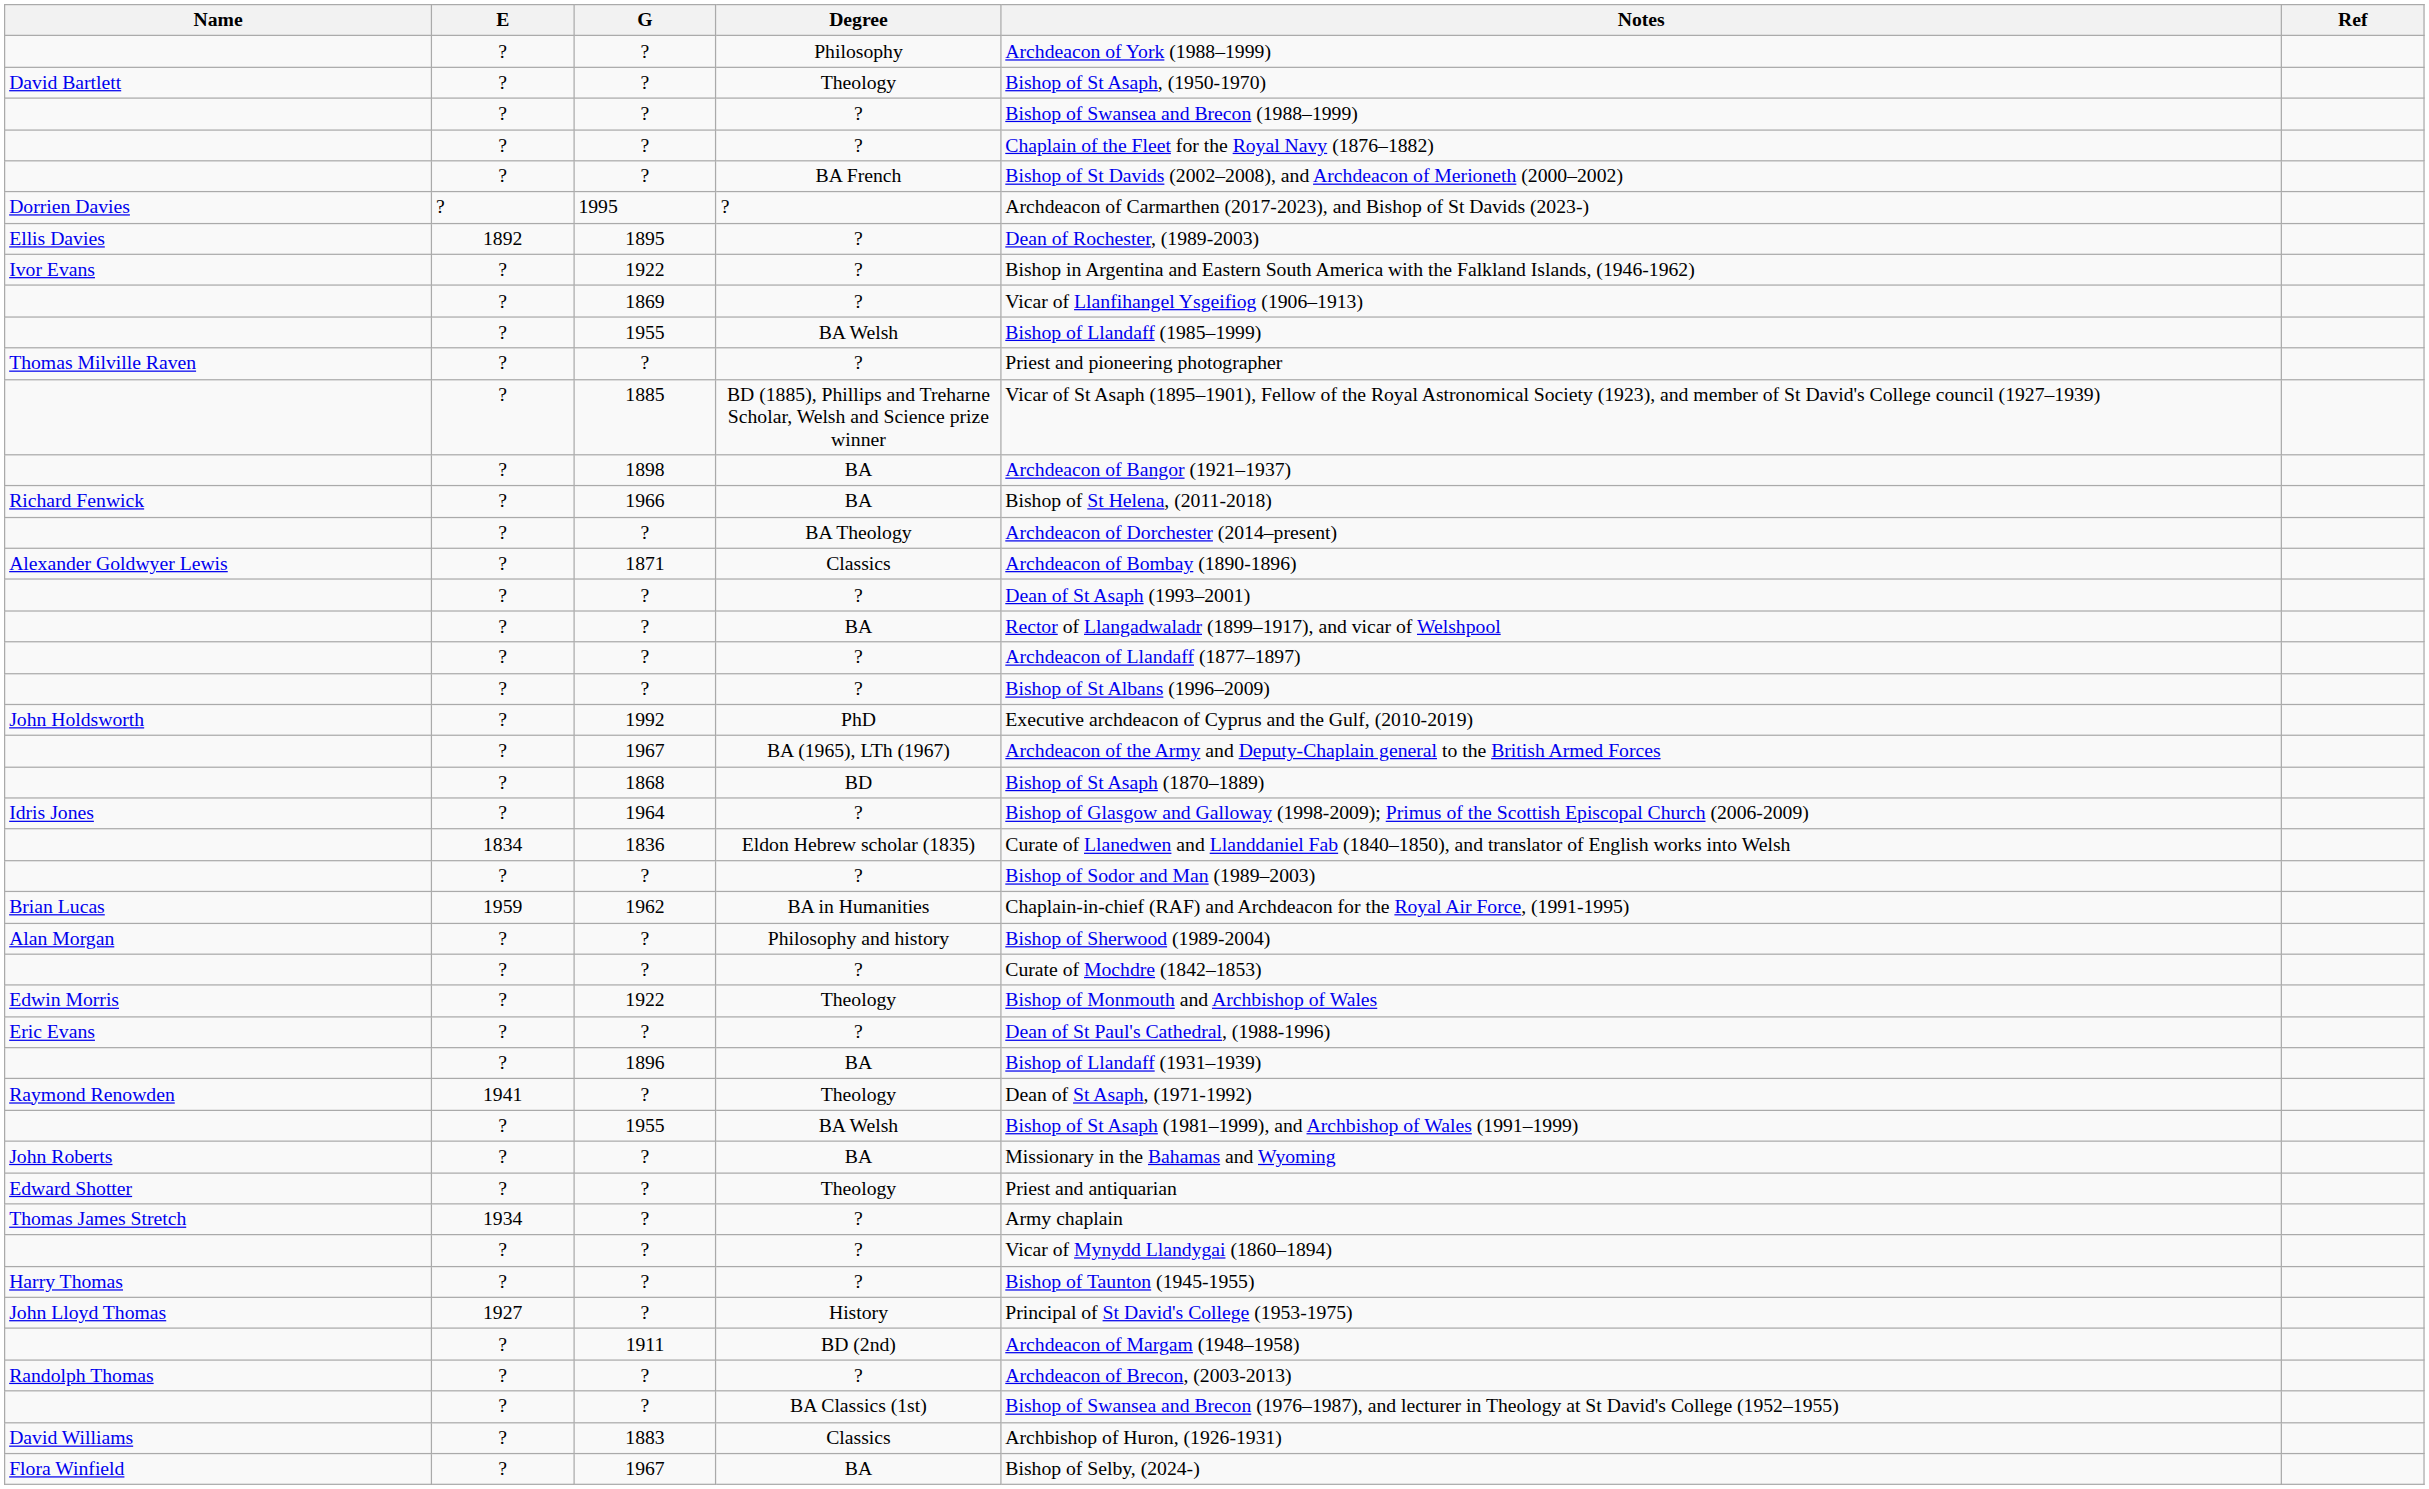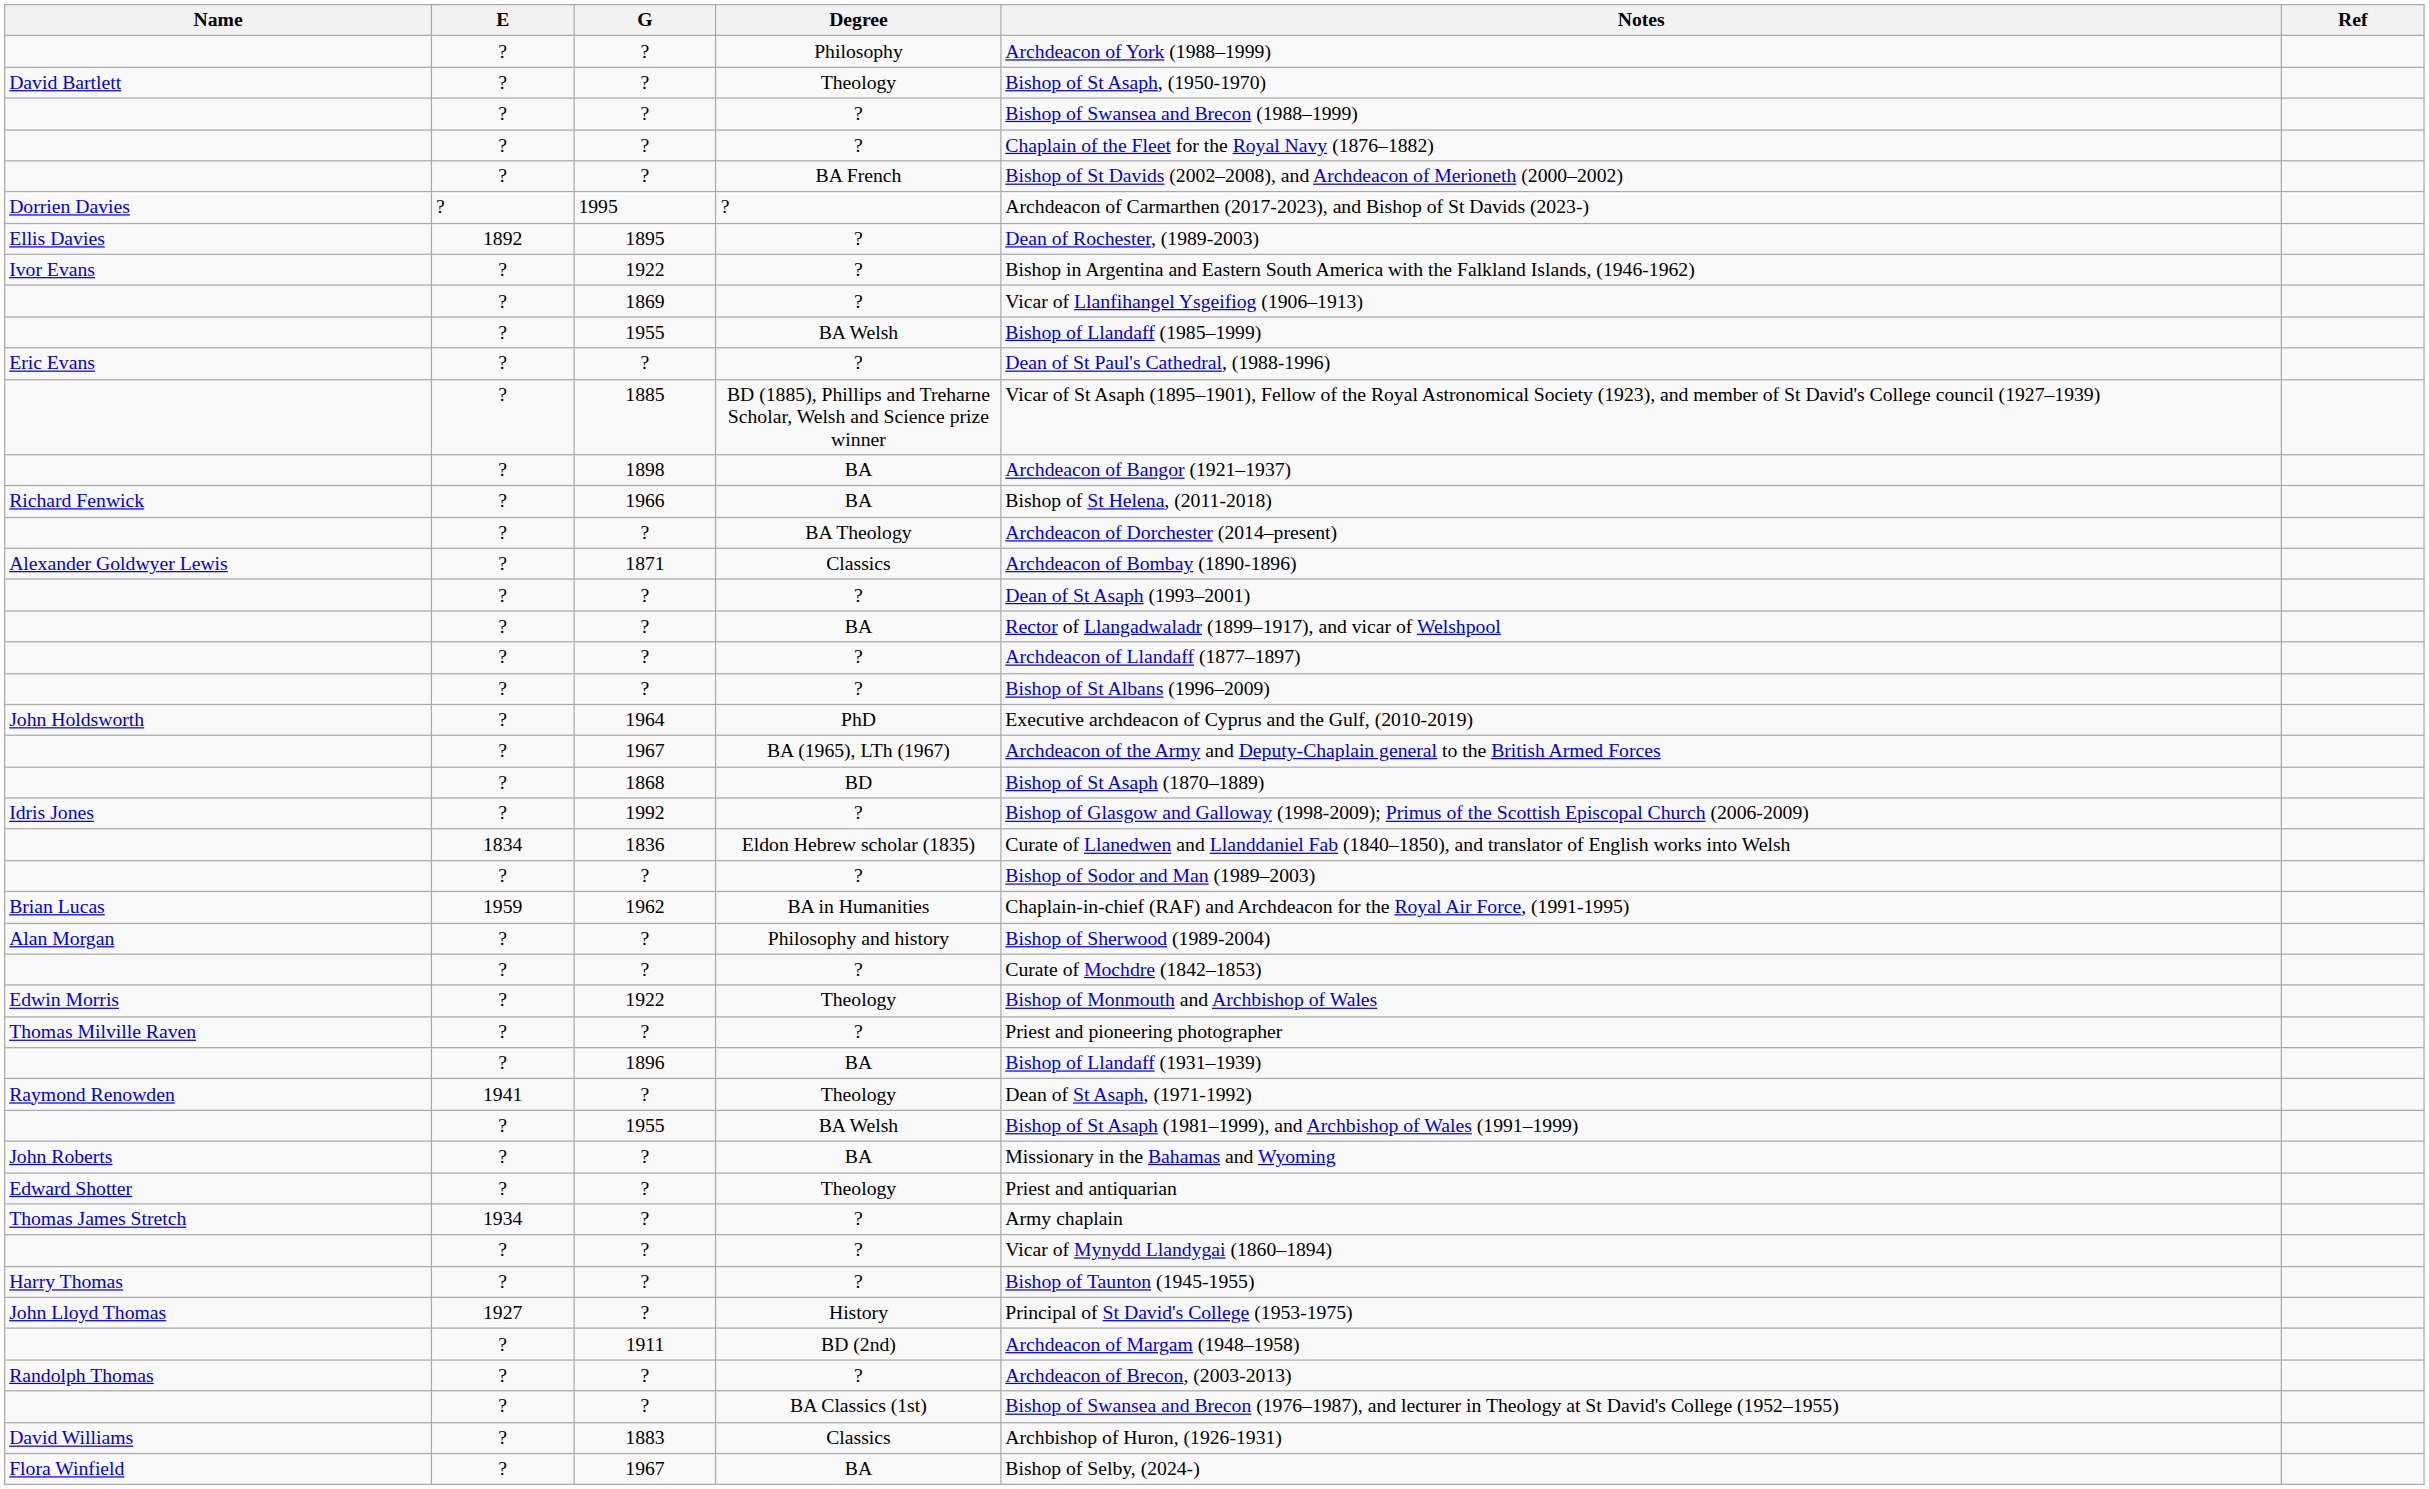rows swapped: Eric Evans <-> Thomas Milville Raven
John Holdsworth | G: 1992 -> 1964
Idris Jones | G: 1964 -> 1992
